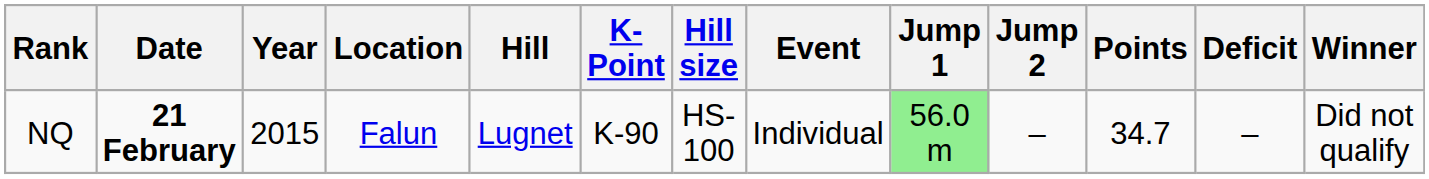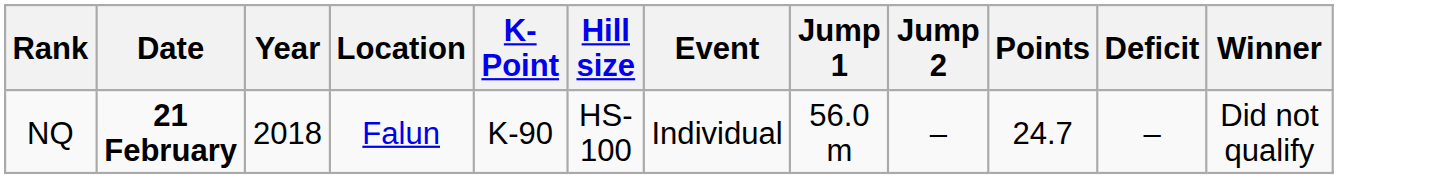- column: Hill | Lugnet
NQ | Year: 2015 -> 2018
NQ | Jump 1: lightgreen background -> no background
NQ | Points: 34.7 -> 24.7
